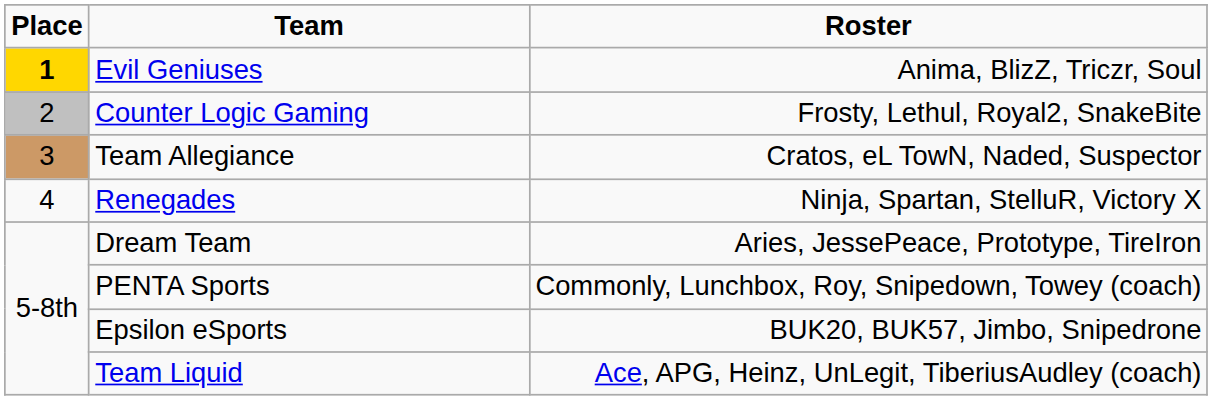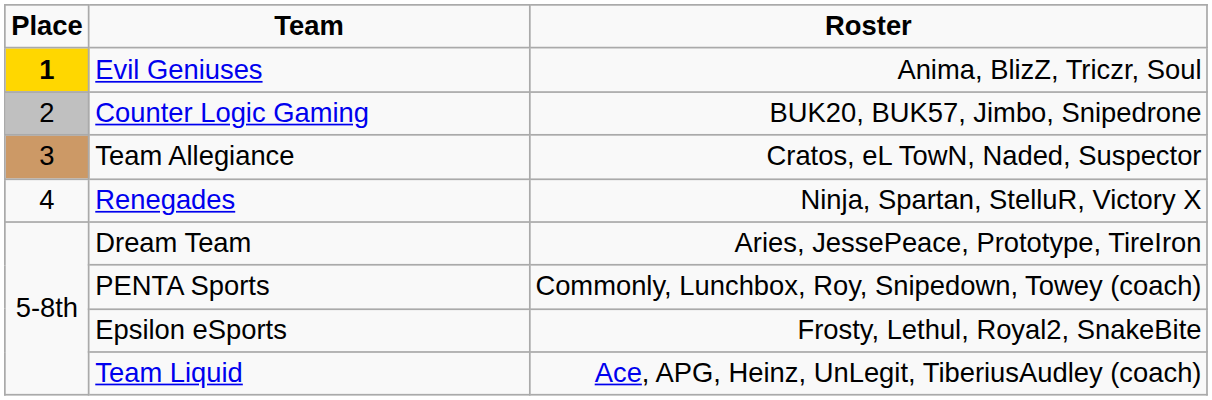Counter Logic Gaming | Roster: Frosty, Lethul, Royal2, SnakeBite -> BUK20, BUK57, Jimbo, Snipedrone
Epsilon eSports | Roster: BUK20, BUK57, Jimbo, Snipedrone -> Frosty, Lethul, Royal2, SnakeBite
